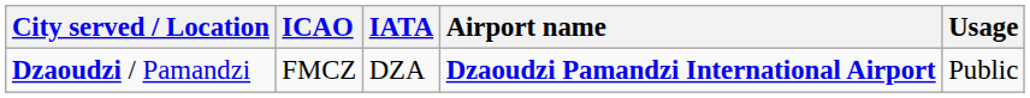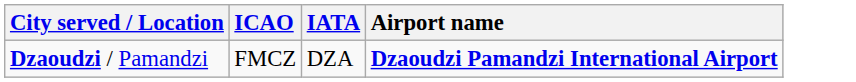- column: Usage | Public
